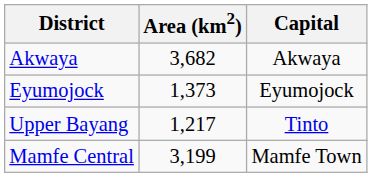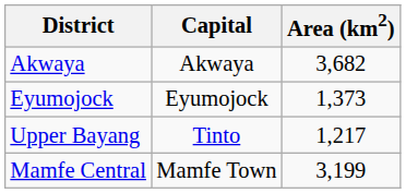columns swapped: Capital <-> Area (km2)
